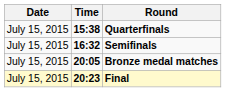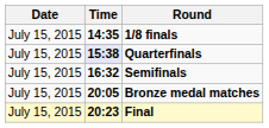+ row: July 15, 2015 | 14:35 | 1/8 finals
Quarterfinals | Time: no background -> lavender background
